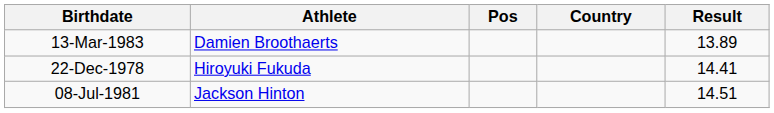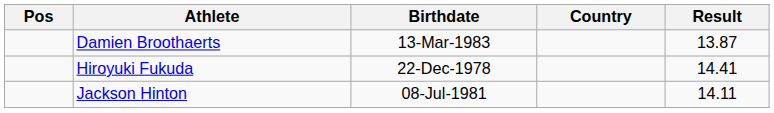columns swapped: Pos <-> Birthdate
Damien Broothaerts | Result: 13.89 -> 13.87
Jackson Hinton | Result: 14.51 -> 14.11
